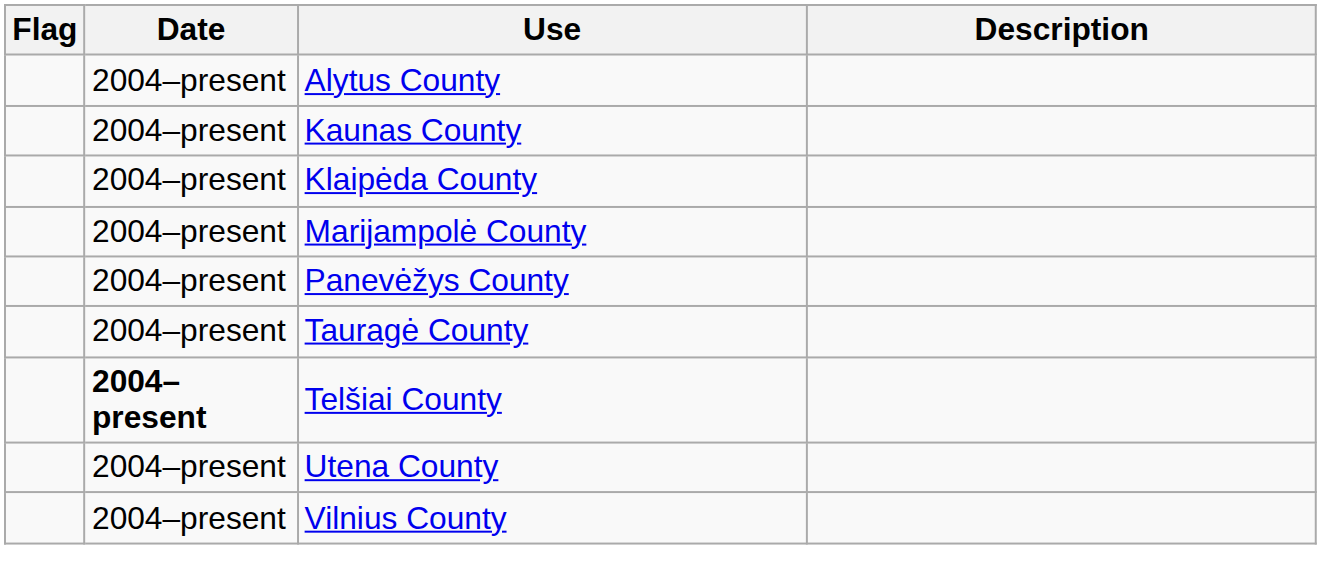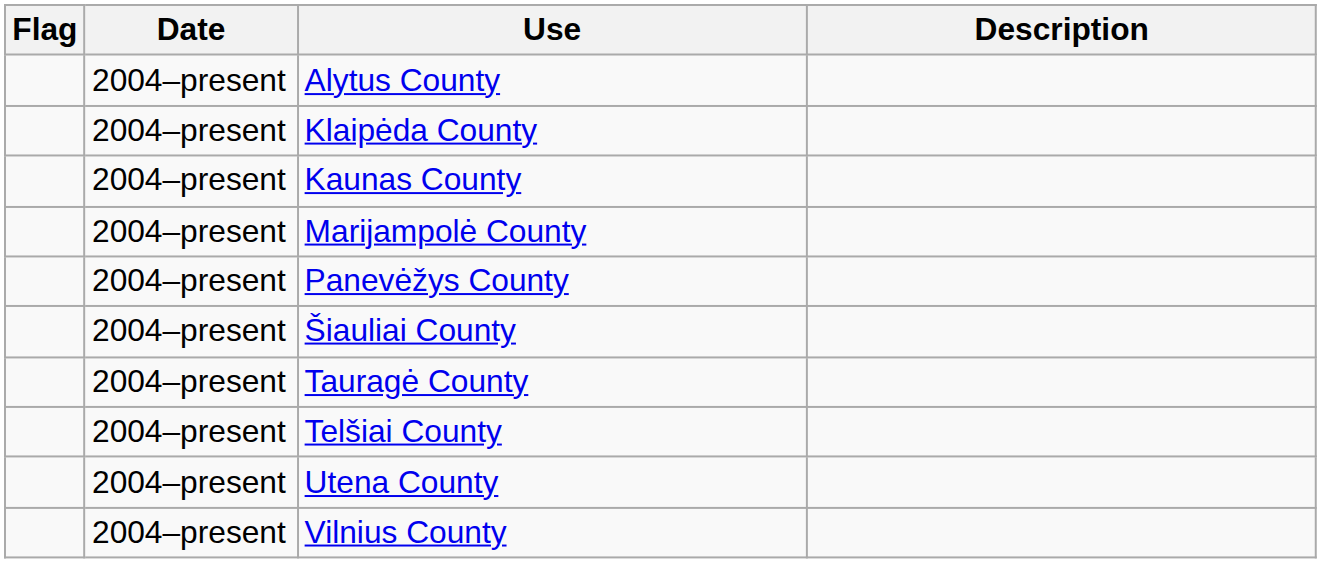rows swapped: Kaunas County <-> Klaipėda County
+ row: 2004–present | Šiauliai County
Telšiai County | Date: bold -> normal
